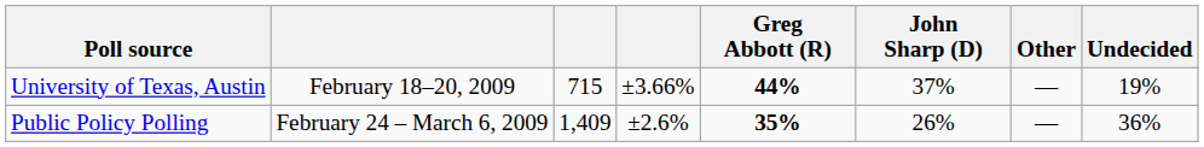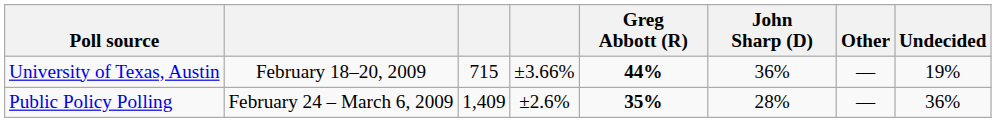University of Texas, Austin | John Sharp (D): 37% -> 36%
Public Policy Polling | John Sharp (D): 26% -> 28%
